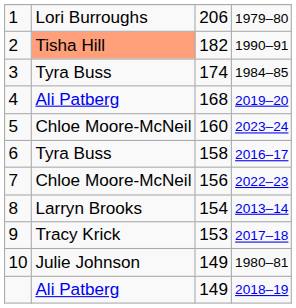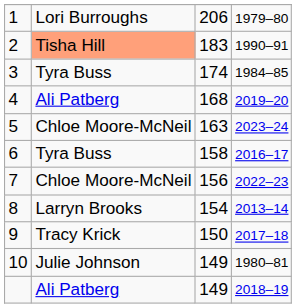2 | column 3: 182 -> 183
5 | column 3: 160 -> 163
9 | column 3: 153 -> 150
